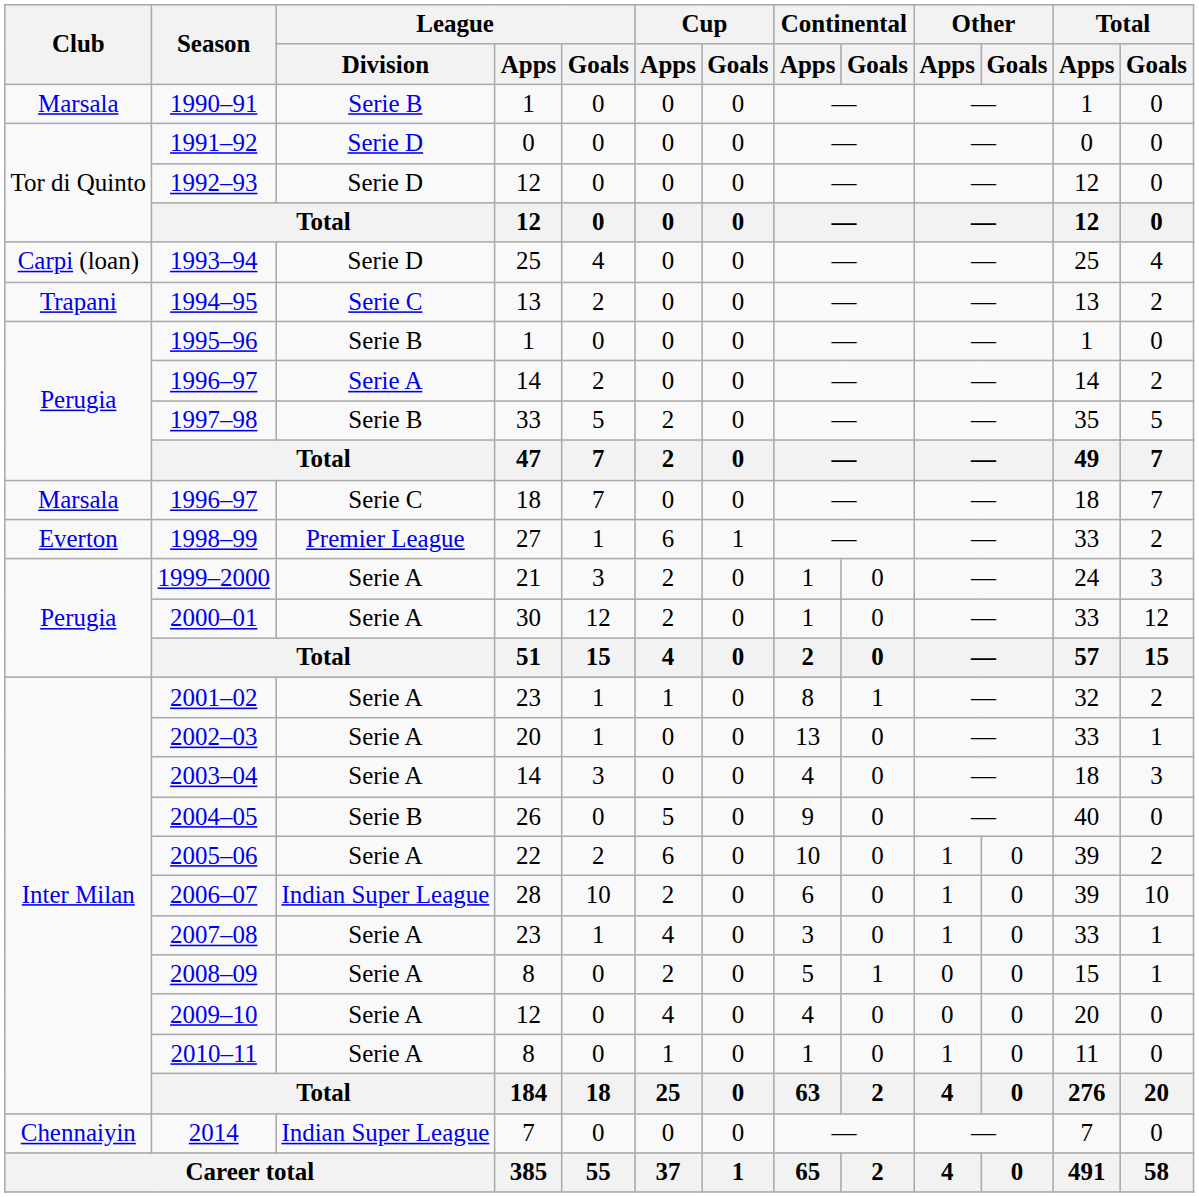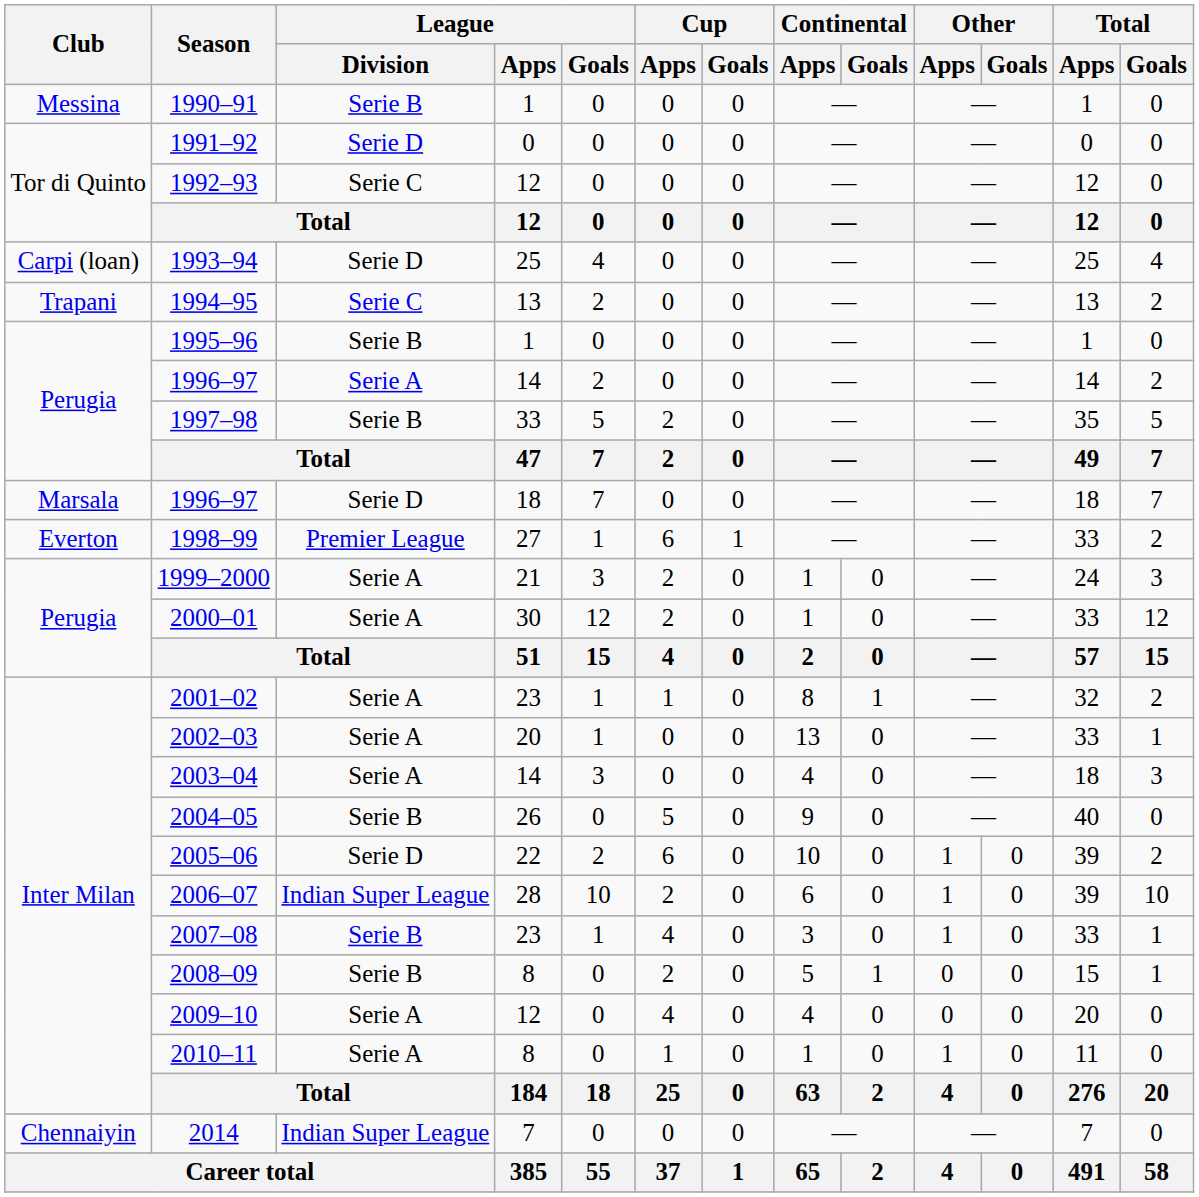1990–91 | Club: Marsala -> Messina
1992–93 | League / Division: Serie D -> Serie C
1996–97 / 18 | League / Division: Serie C -> Serie D
2005–06 | League / Division: Serie A -> Serie D
2007–08 | League / Division: Serie A -> Serie B
2008–09 | League / Division: Serie A -> Serie B
